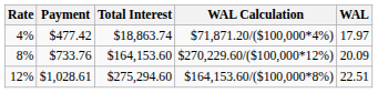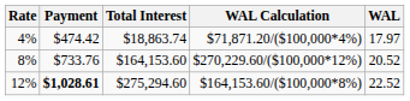4% | Payment: $477.42 -> $474.42
8% | WAL: 20.09 -> 20.52
12% | Payment: normal -> bold
12% | WAL: 22.51 -> 22.52
